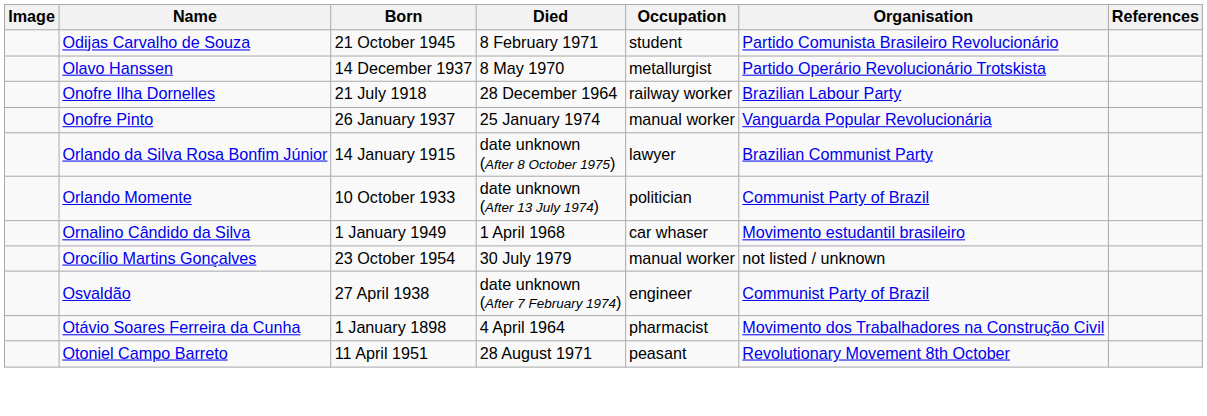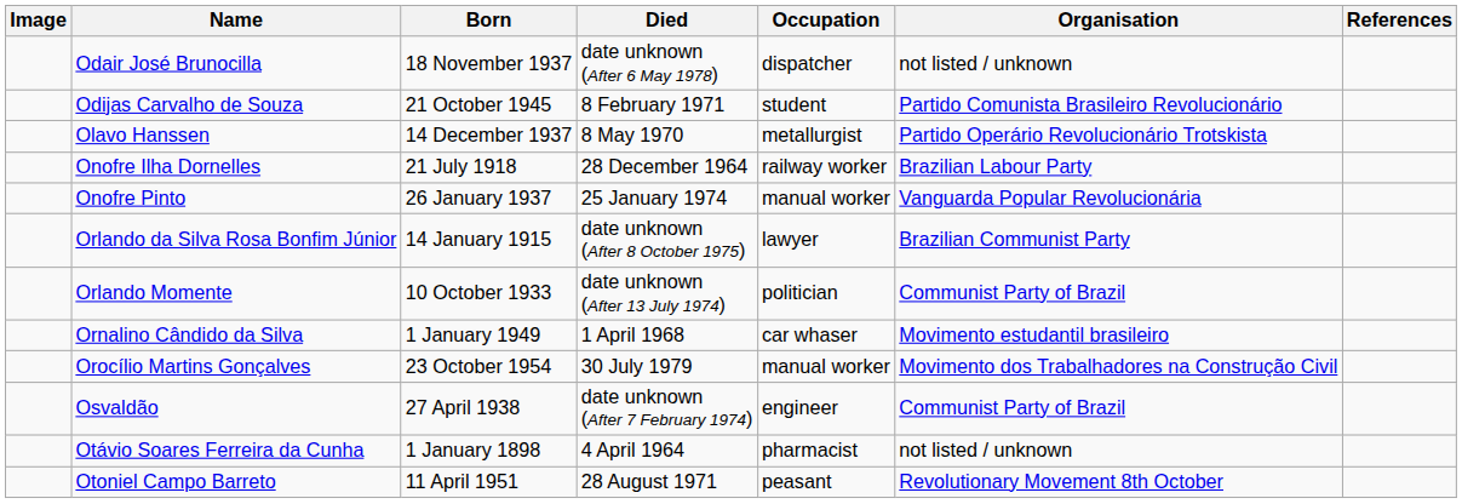+ row: Odair José Brunocilla | 18 November 1937 | date unknown (After 6 May 1978) | dispatcher | not listed / unknown
Orocílio Martins Gonçalves | Organisation: not listed / unknown -> Movimento dos Trabalhadores na Construção Civil
Otávio Soares Ferreira da Cunha | Organisation: Movimento dos Trabalhadores na Construção Civil -> not listed / unknown
